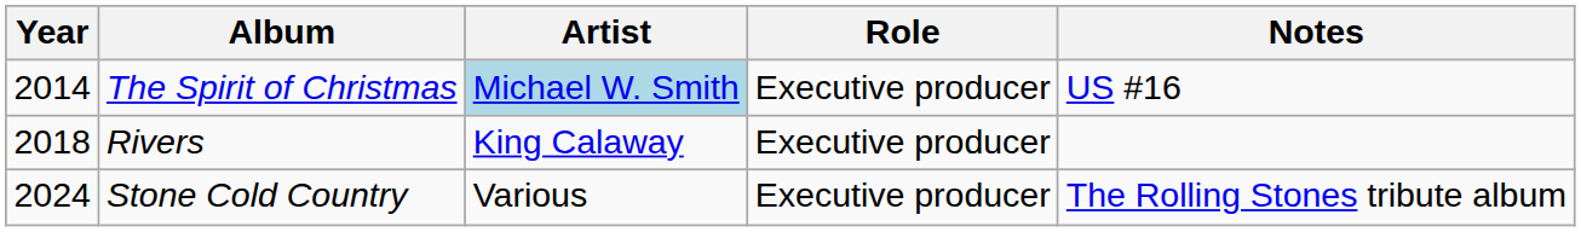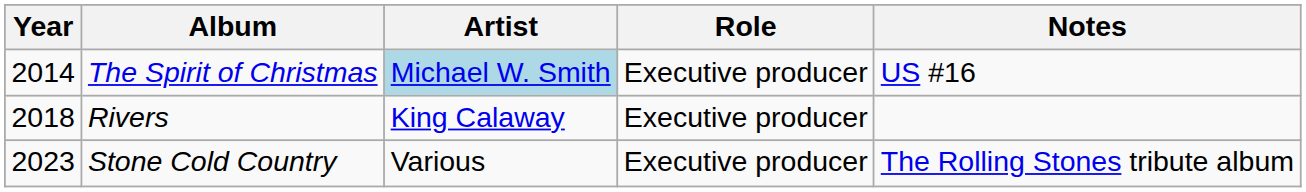Stone Cold Country | Year: 2024 -> 2023
